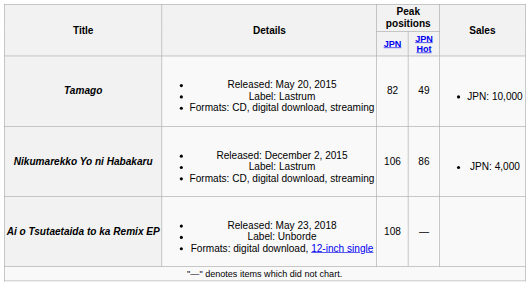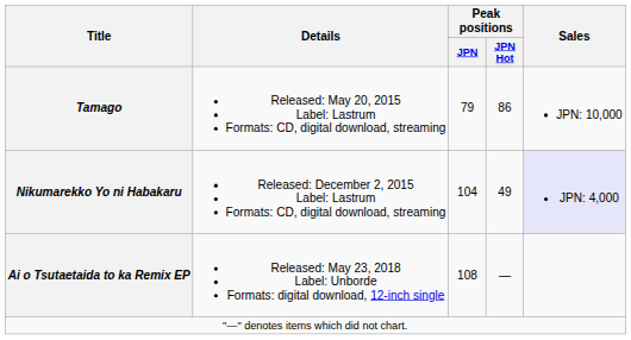Tamago | Peak positions / JPN: 82 -> 79
Tamago | Peak positions / JPN Hot: 49 -> 86
Nikumarekko Yo ni Habakaru | Peak positions / JPN: 106 -> 104
Nikumarekko Yo ni Habakaru | Peak positions / JPN Hot: 86 -> 49
Nikumarekko Yo ni Habakaru | Sales: no background -> lavender background
